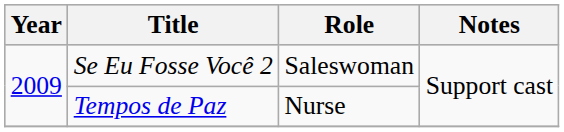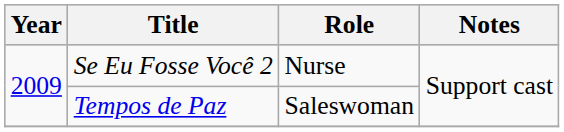Se Eu Fosse Você 2 | Role: Saleswoman -> Nurse
Tempos de Paz | Role: Nurse -> Saleswoman
